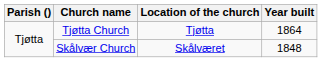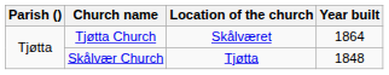Tjøtta Church | Location of the church: Tjøtta -> Skålværet
Skålvær Church | Location of the church: Skålværet -> Tjøtta
